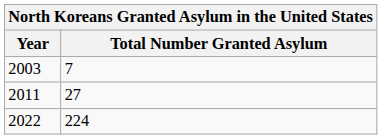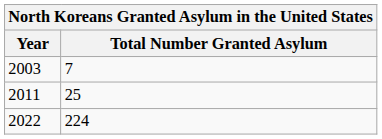2011 | Total Number Granted Asylum: 27 -> 25
